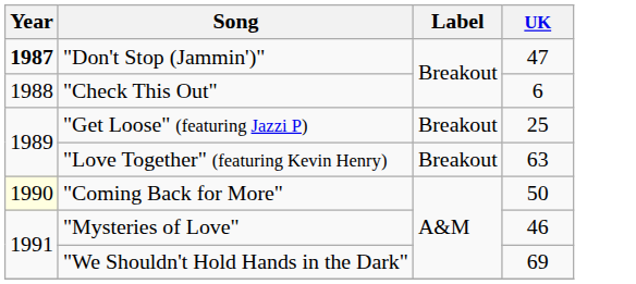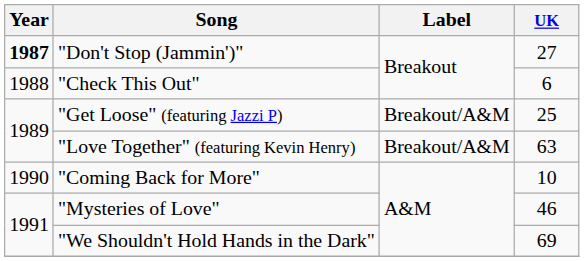"Don't Stop (Jammin')" | UK: 47 -> 27
"Get Loose" (featuring Jazzi P) | Label: Breakout -> Breakout/A&M
"Love Together" (featuring Kevin Henry) | Label: Breakout -> Breakout/A&M
"Coming Back for More" | Year: lightyellow background -> no background
"Coming Back for More" | UK: 50 -> 10
